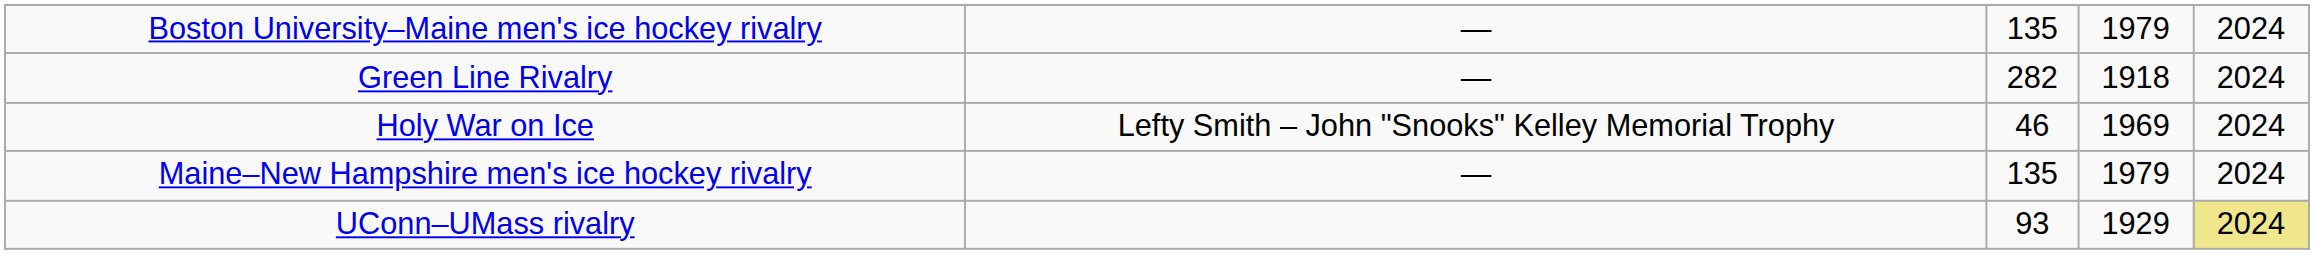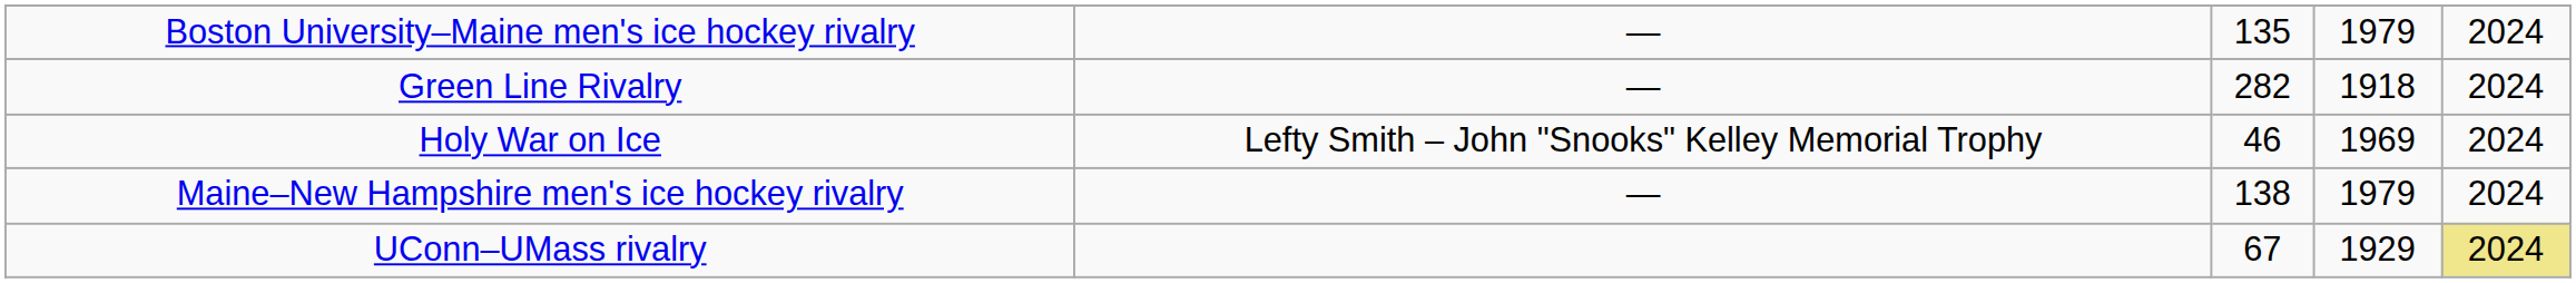Maine–New Hampshire men's ice hockey rivalry | column 3: 135 -> 138
UConn–UMass rivalry | column 3: 93 -> 67
